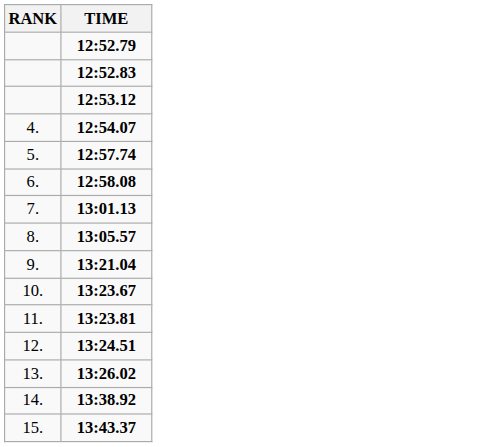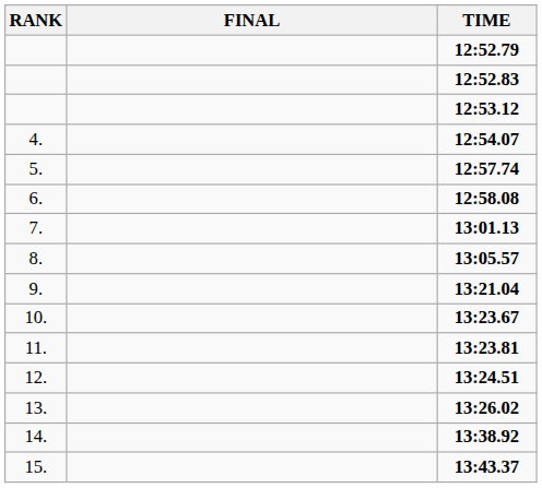+ column: FINAL
